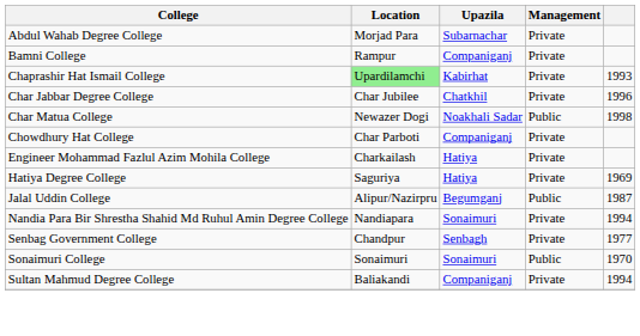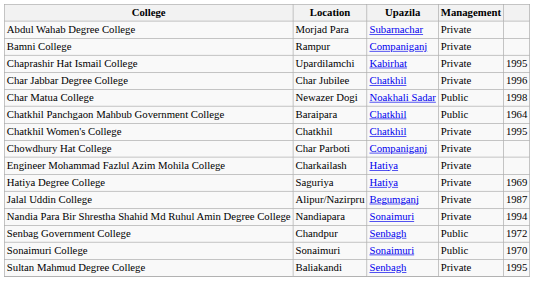Chaprashir Hat Ismail College | Location: lightgreen background -> no background
Chaprashir Hat Ismail College | column 5: 1993 -> 1995
+ row: Chatkhil Panchgaon Mahbub Government College | Baraipara | Chatkhil | Public | 1964
+ row: Chatkhil Women's College | Chatkhil | Chatkhil | Private | 1995
Jalal Uddin College | Management: Public -> Private
Senbag Government College | Management: Private -> Public
Senbag Government College | column 5: 1977 -> 1972
Sultan Mahmud Degree College | Upazila: Companiganj -> Senbagh
Sultan Mahmud Degree College | column 5: 1994 -> 1995
